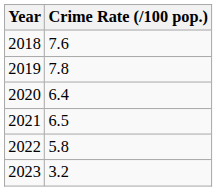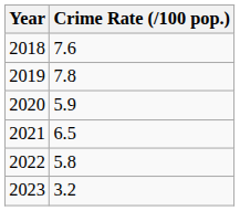2020 | Crime Rate (/100 pop.): 6.4 -> 5.9
